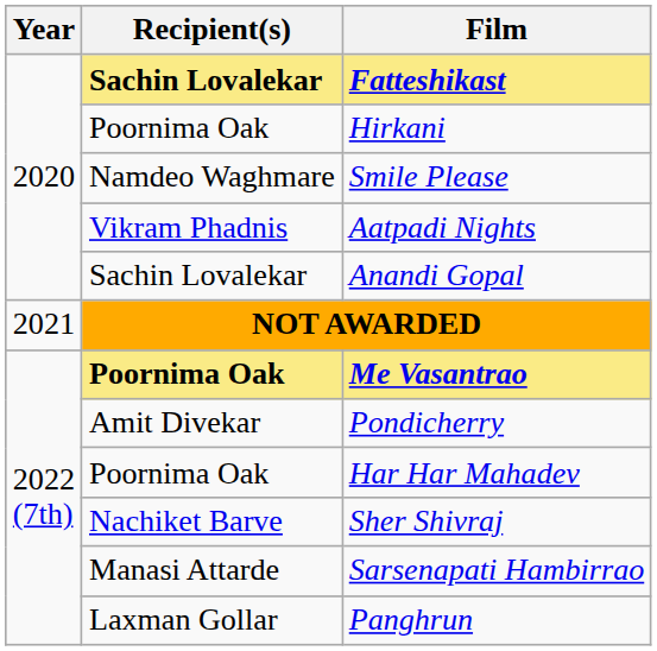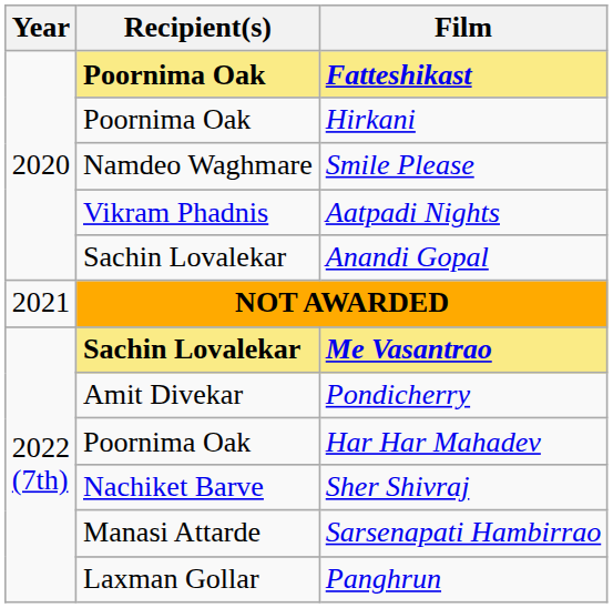Fatteshikast | Recipient(s): Sachin Lovalekar -> Poornima Oak
Me Vasantrao | Recipient(s): Poornima Oak -> Sachin Lovalekar
